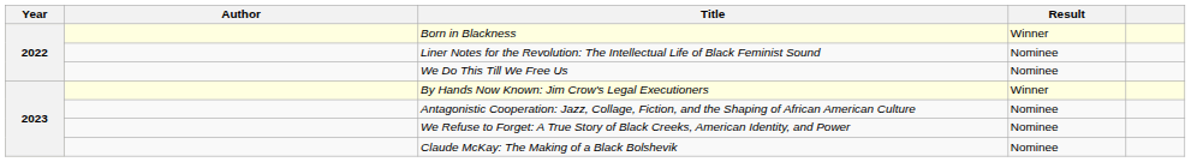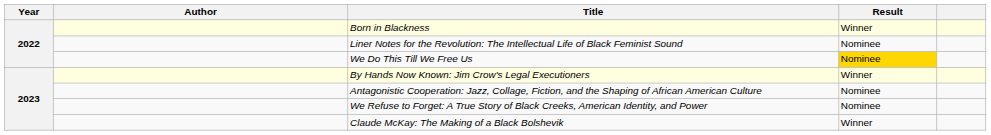We Do This Till We Free Us | Result: no background -> gold background
Claude McKay: The Making of a Black Bolshevik | Result: Nominee -> Winner
